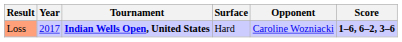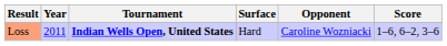Loss | Year: 2017 -> 2011
Loss | Score: bold -> normal
